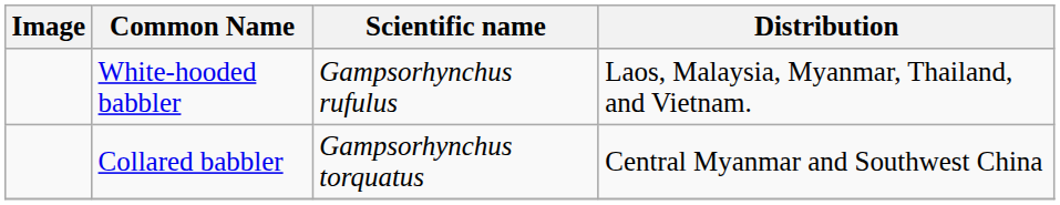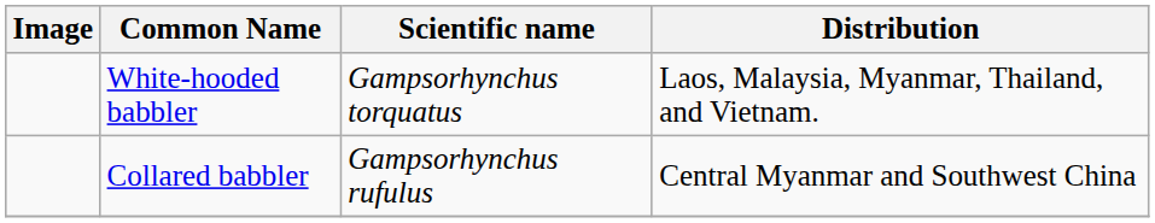White-hooded babbler | Scientific name: Gampsorhynchus rufulus -> Gampsorhynchus torquatus
Collared babbler | Scientific name: Gampsorhynchus torquatus -> Gampsorhynchus rufulus
